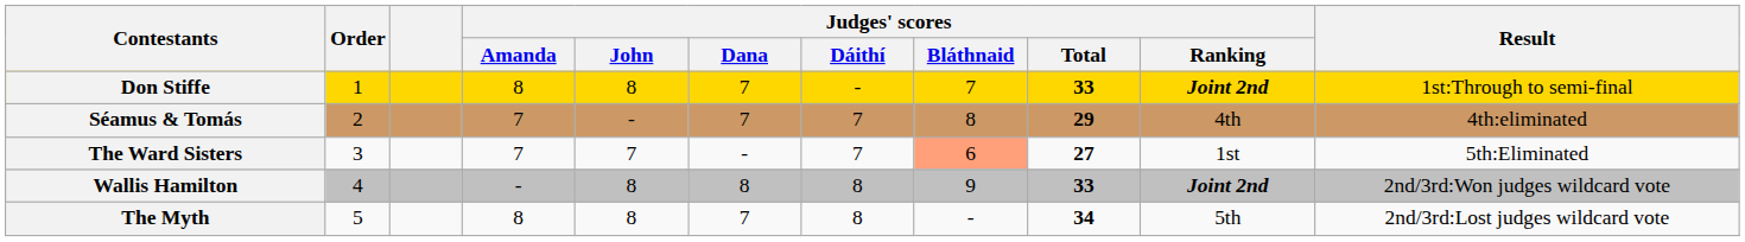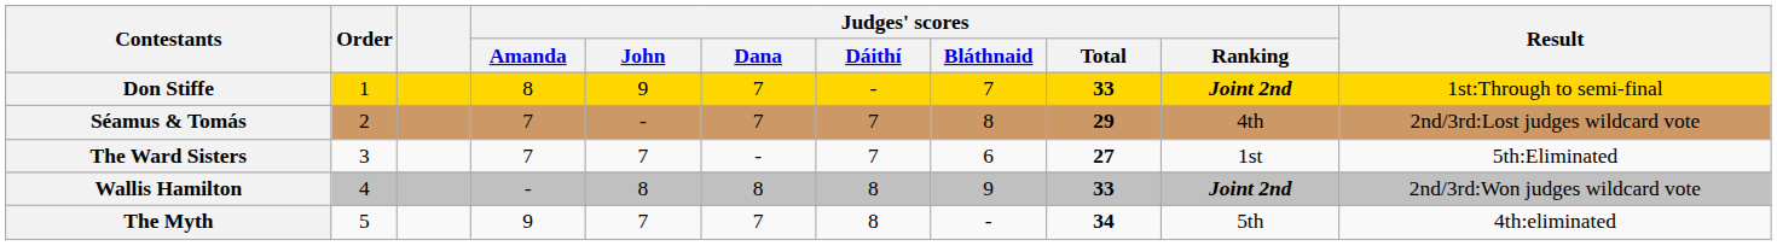Don Stiffe | Judges' scores / John: 8 -> 9
Séamus & Tomás | Result: 4th:eliminated -> 2nd/3rd:Lost judges wildcard vote
The Ward Sisters | Judges' scores / Bláthnaid: lightsalmon background -> no background
The Myth | Judges' scores / Amanda: 8 -> 9
The Myth | Judges' scores / John: 8 -> 7
The Myth | Result: 2nd/3rd:Lost judges wildcard vote -> 4th:eliminated
